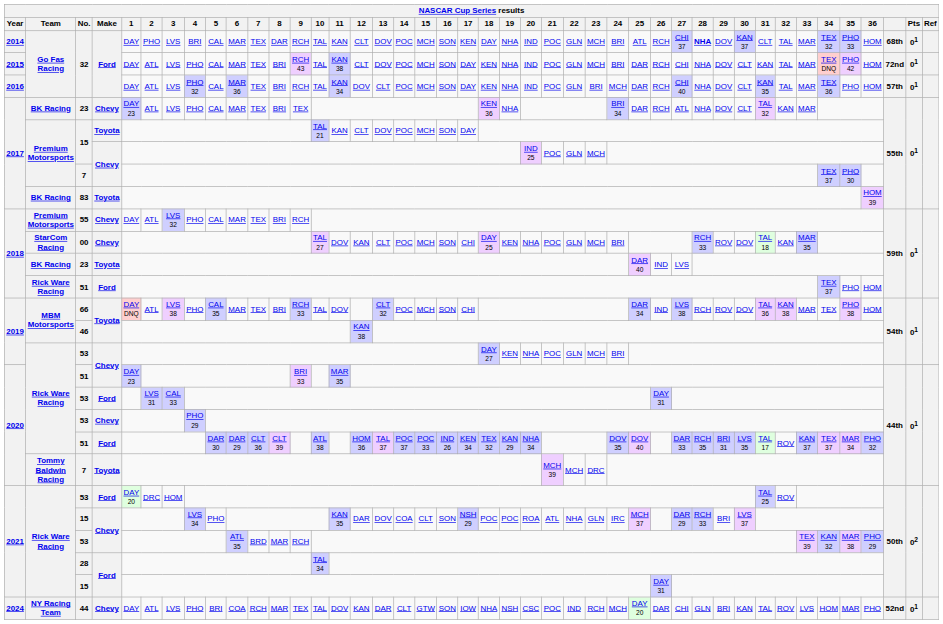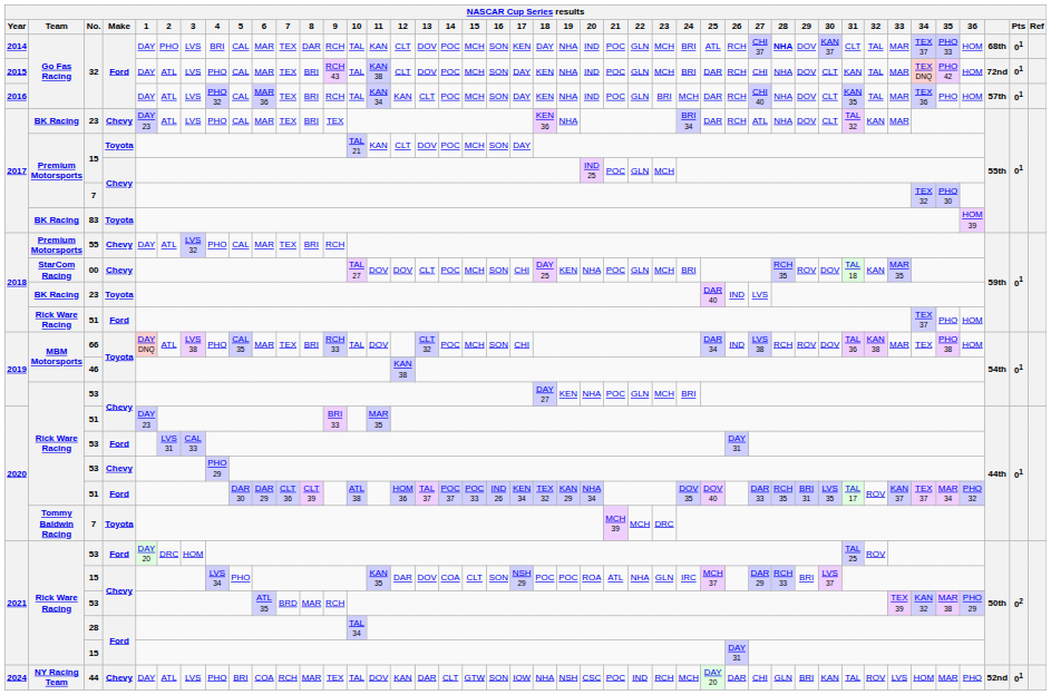2014 / 32 | 34: TEX 32 -> TEX 37
2016 / 32 | 12: DOV -> KAN
2017 / 7 | 34: TEX 37 -> TEX 32
00 | 12: KAN -> DOV
00 | 28: RCH 33 -> RCH 35
